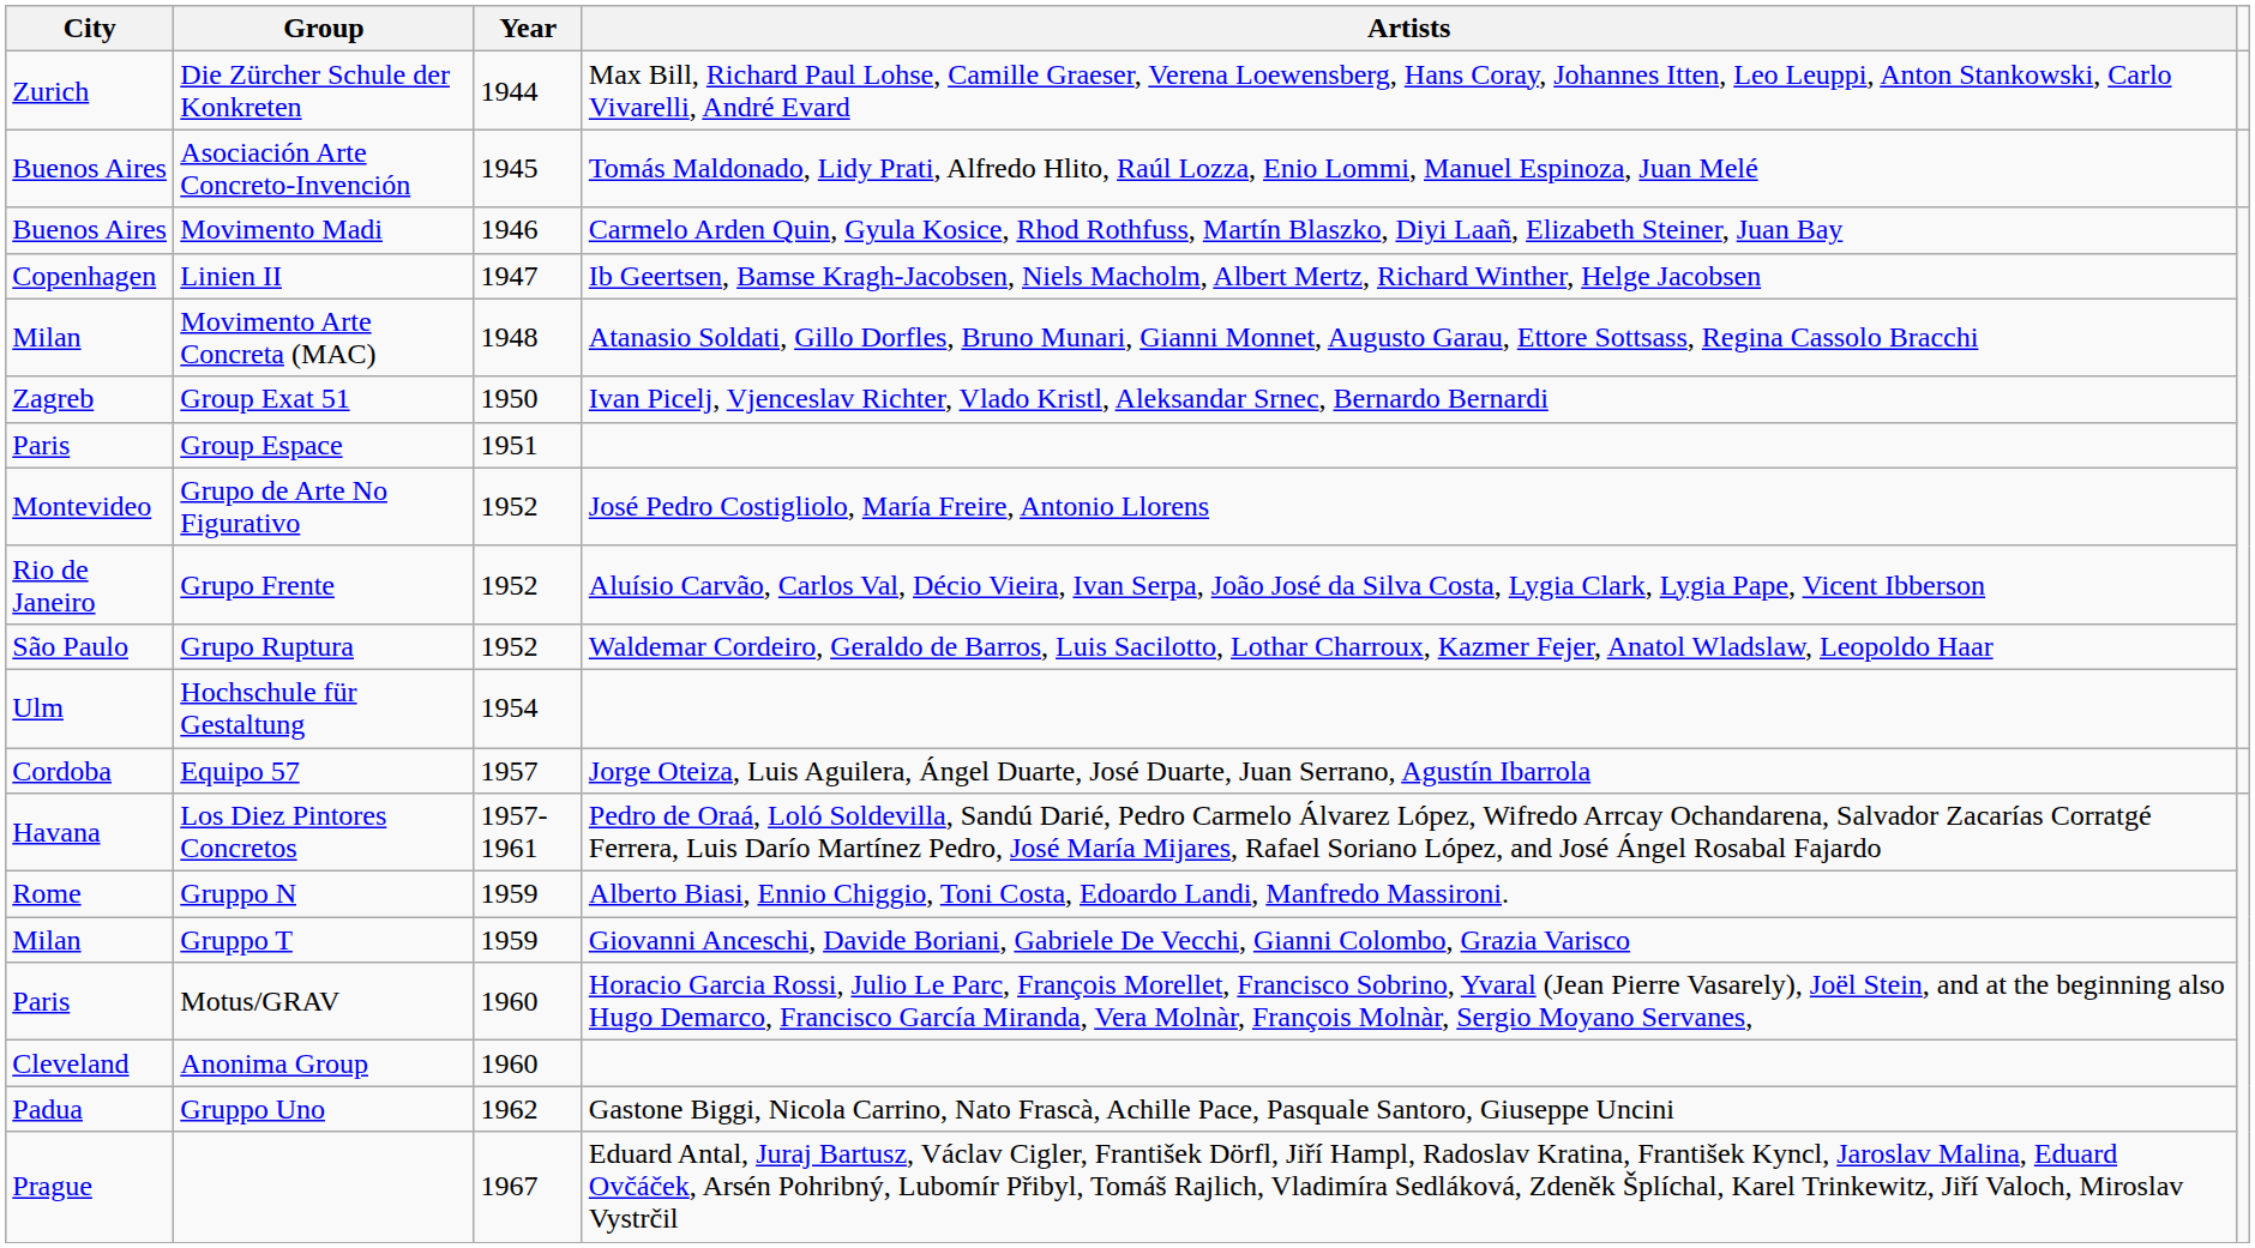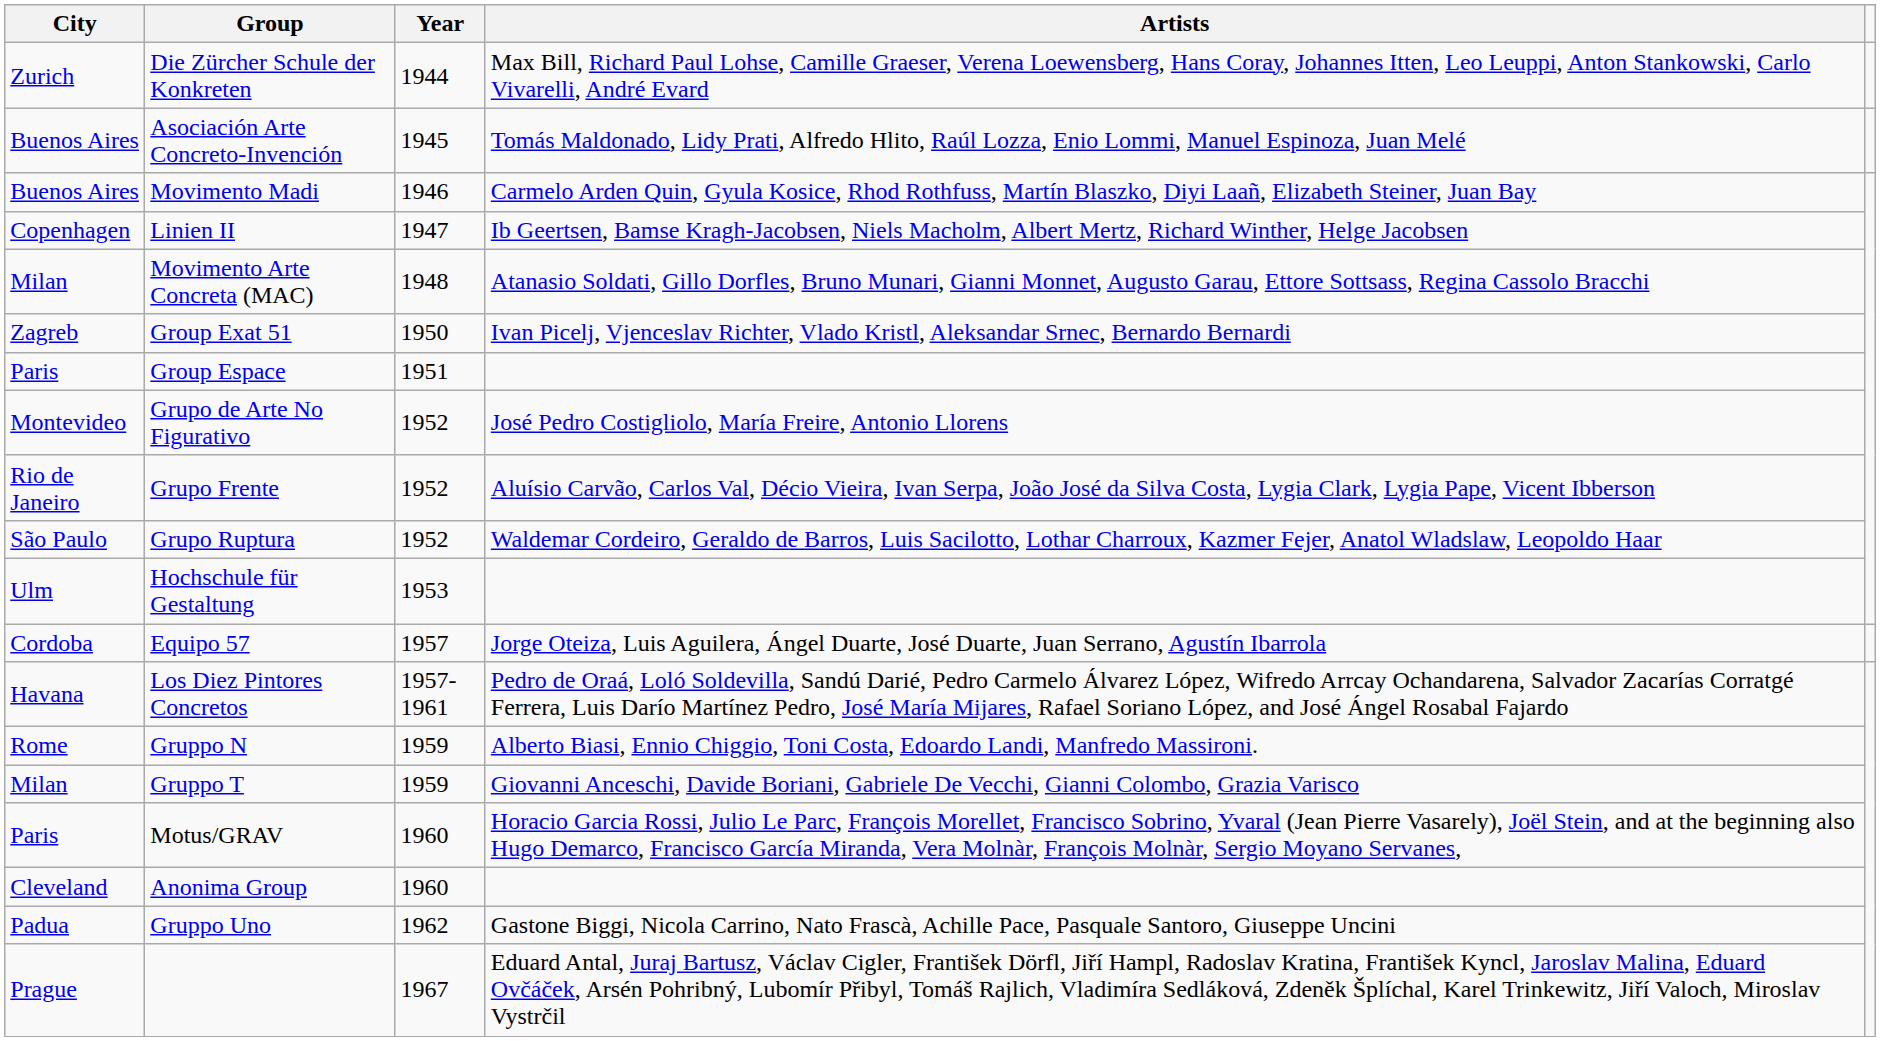Hochschule für Gestaltung | Year: 1954 -> 1953
